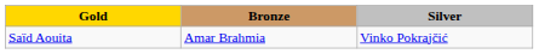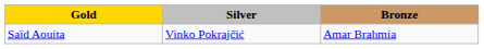columns swapped: Silver <-> Bronze
